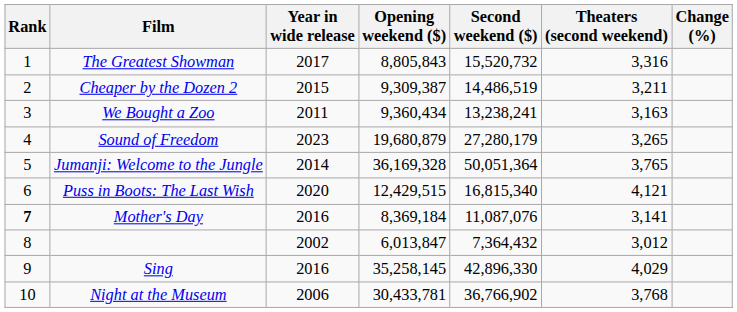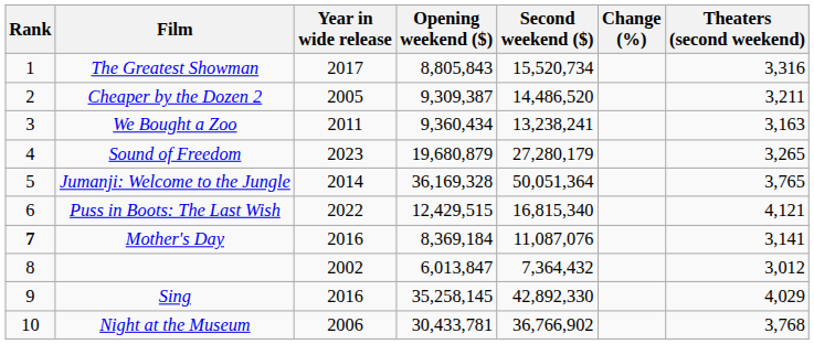columns swapped: Change (%) <-> Theaters (second weekend)
The Greatest Showman | Second weekend ($): 15,520,732 -> 15,520,734
Cheaper by the Dozen 2 | Year in wide release: 2015 -> 2005
Cheaper by the Dozen 2 | Second weekend ($): 14,486,519 -> 14,486,520
Puss in Boots: The Last Wish | Year in wide release: 2020 -> 2022
Sing | Second weekend ($): 42,896,330 -> 42,892,330
